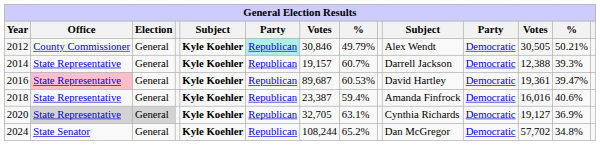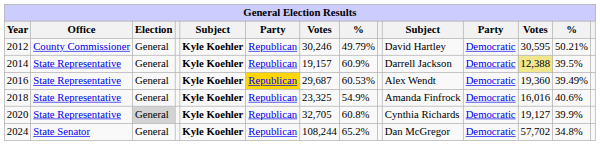2012 | column 6: paleturquoise background -> no background
2012 | column 7: 30,846 -> 30,246
2012 | column 10: Alex Wendt -> David Hartley
2012 | column 12: 30,505 -> 30,595
2014 | column 8: 60.7% -> 60.9%
2014 | column 12: no background -> khaki background
2014 | column 13: 39.3% -> 39.5%
2016 | Office: pink background -> no background
2016 | column 6: no background -> gold background
2016 | column 7: 89,687 -> 29,687
2016 | column 10: David Hartley -> Alex Wendt
2016 | column 12: 19,361 -> 19,360
2016 | column 13: 39.47% -> 39.49%
2018 | column 7: 23,387 -> 23,325
2018 | column 8: 59.4% -> 54.9%
2020 | Office: lightgrey background -> no background
2020 | column 8: 63.1% -> 60.8%
2020 | column 13: 36.9% -> 39.9%
